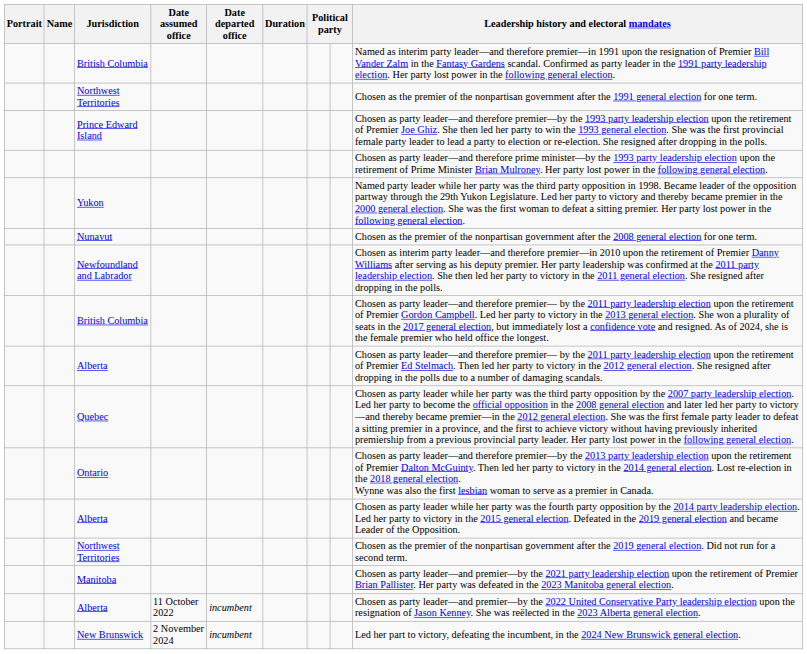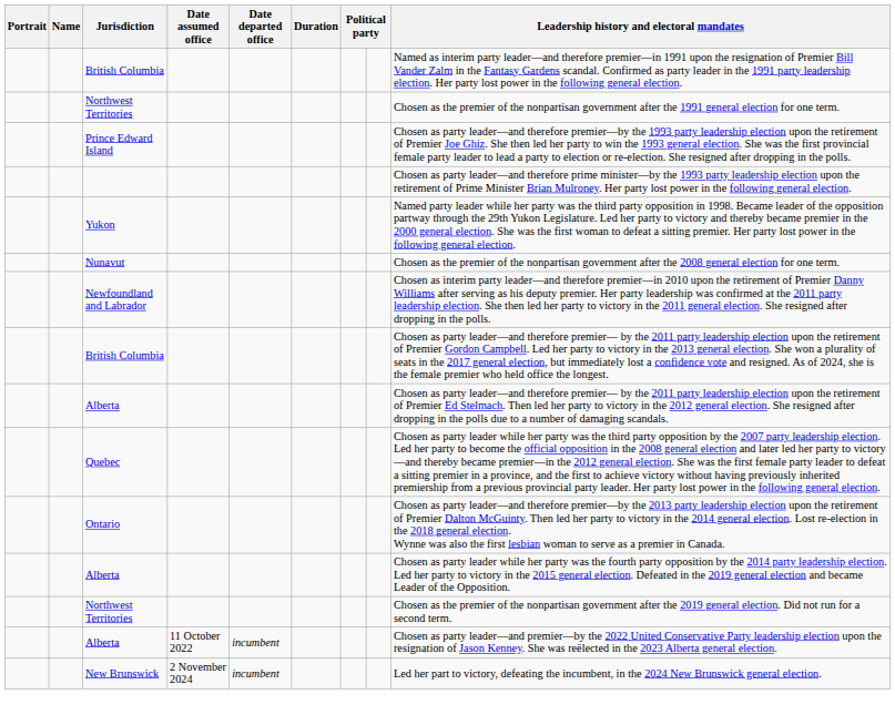- row: Manitoba | Chosen as party leader—and premier—by the 2021 party leadership election upon the retirement of Premier Brian Pallister. Her party was defeated in the 2023 Manitoba general election.
